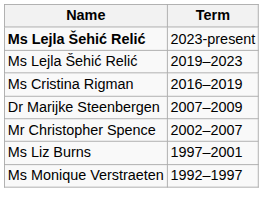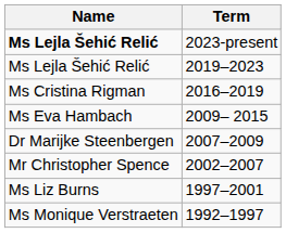+ row: Ms Eva Hambach | 2009– 2015
